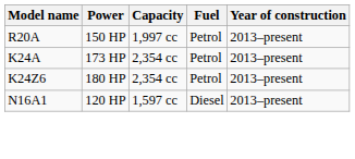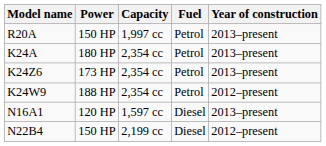K24A | Power: 173 HP -> 180 HP
K24Z6 | Power: 180 HP -> 173 HP
+ row: K24W9 | 188 HP | 2,354 cc | Petrol | 2012–present
+ row: N22B4 | 150 HP | 2,199 cc | Diesel | 2012–present
